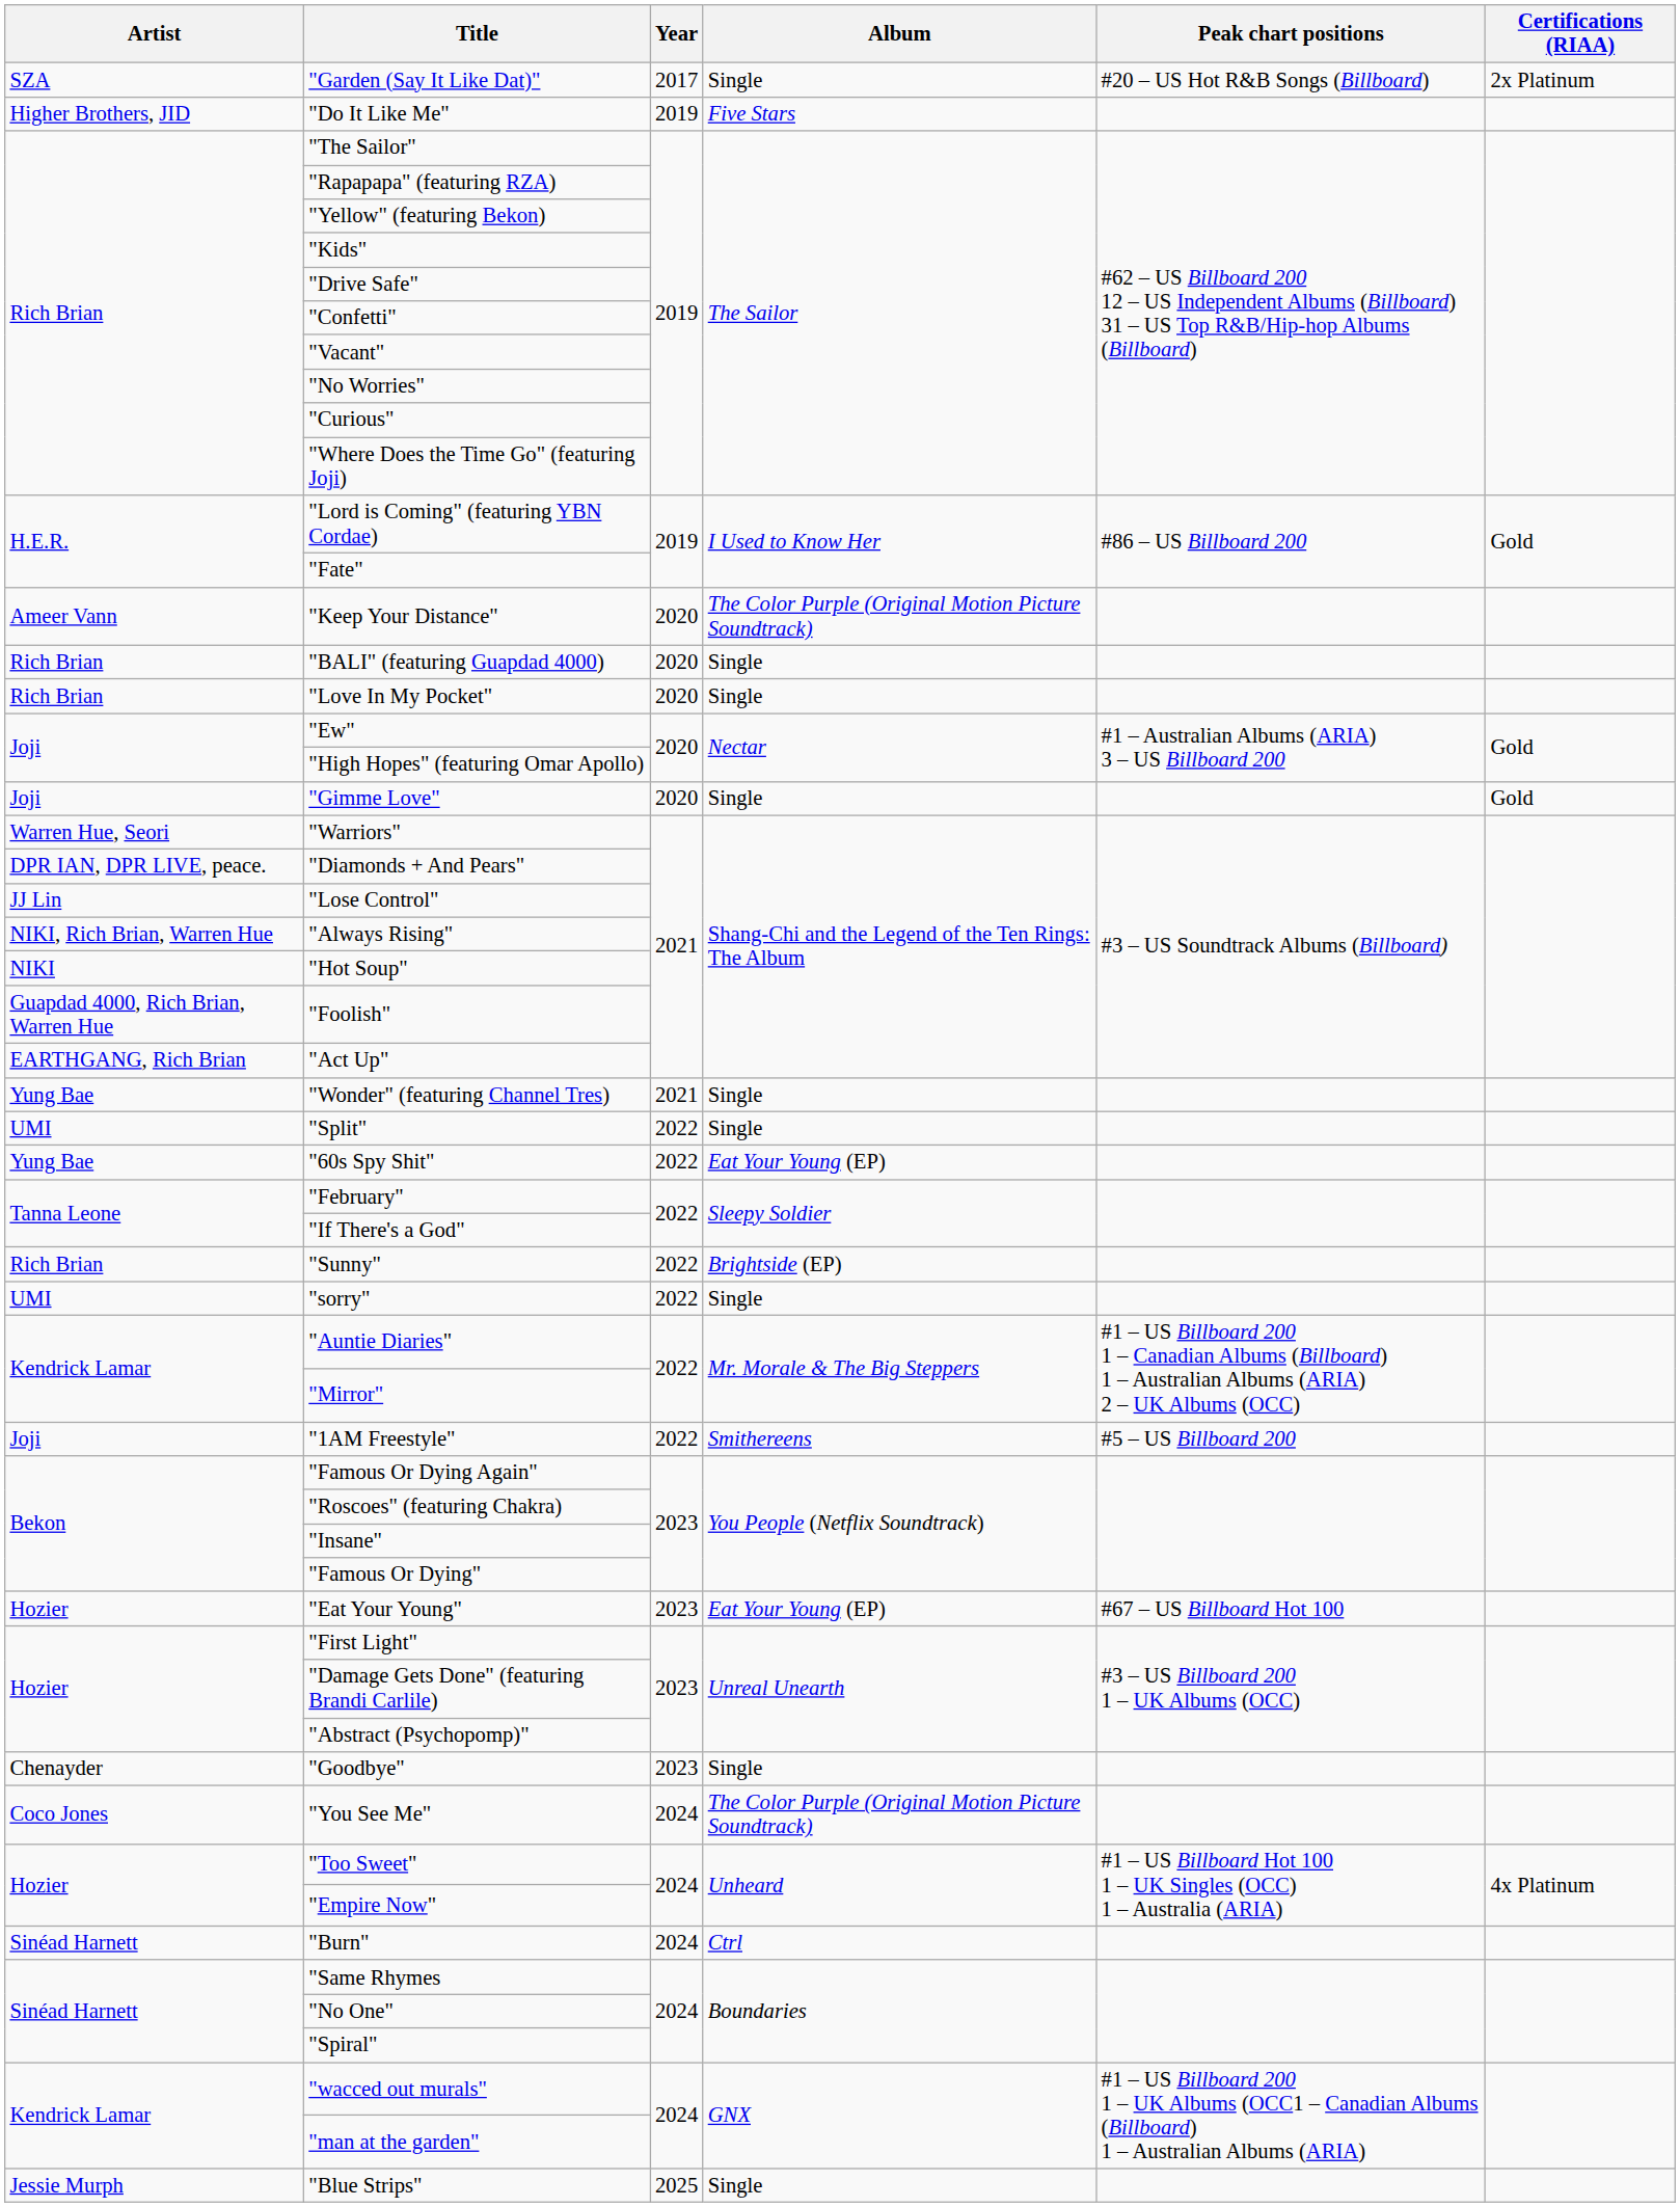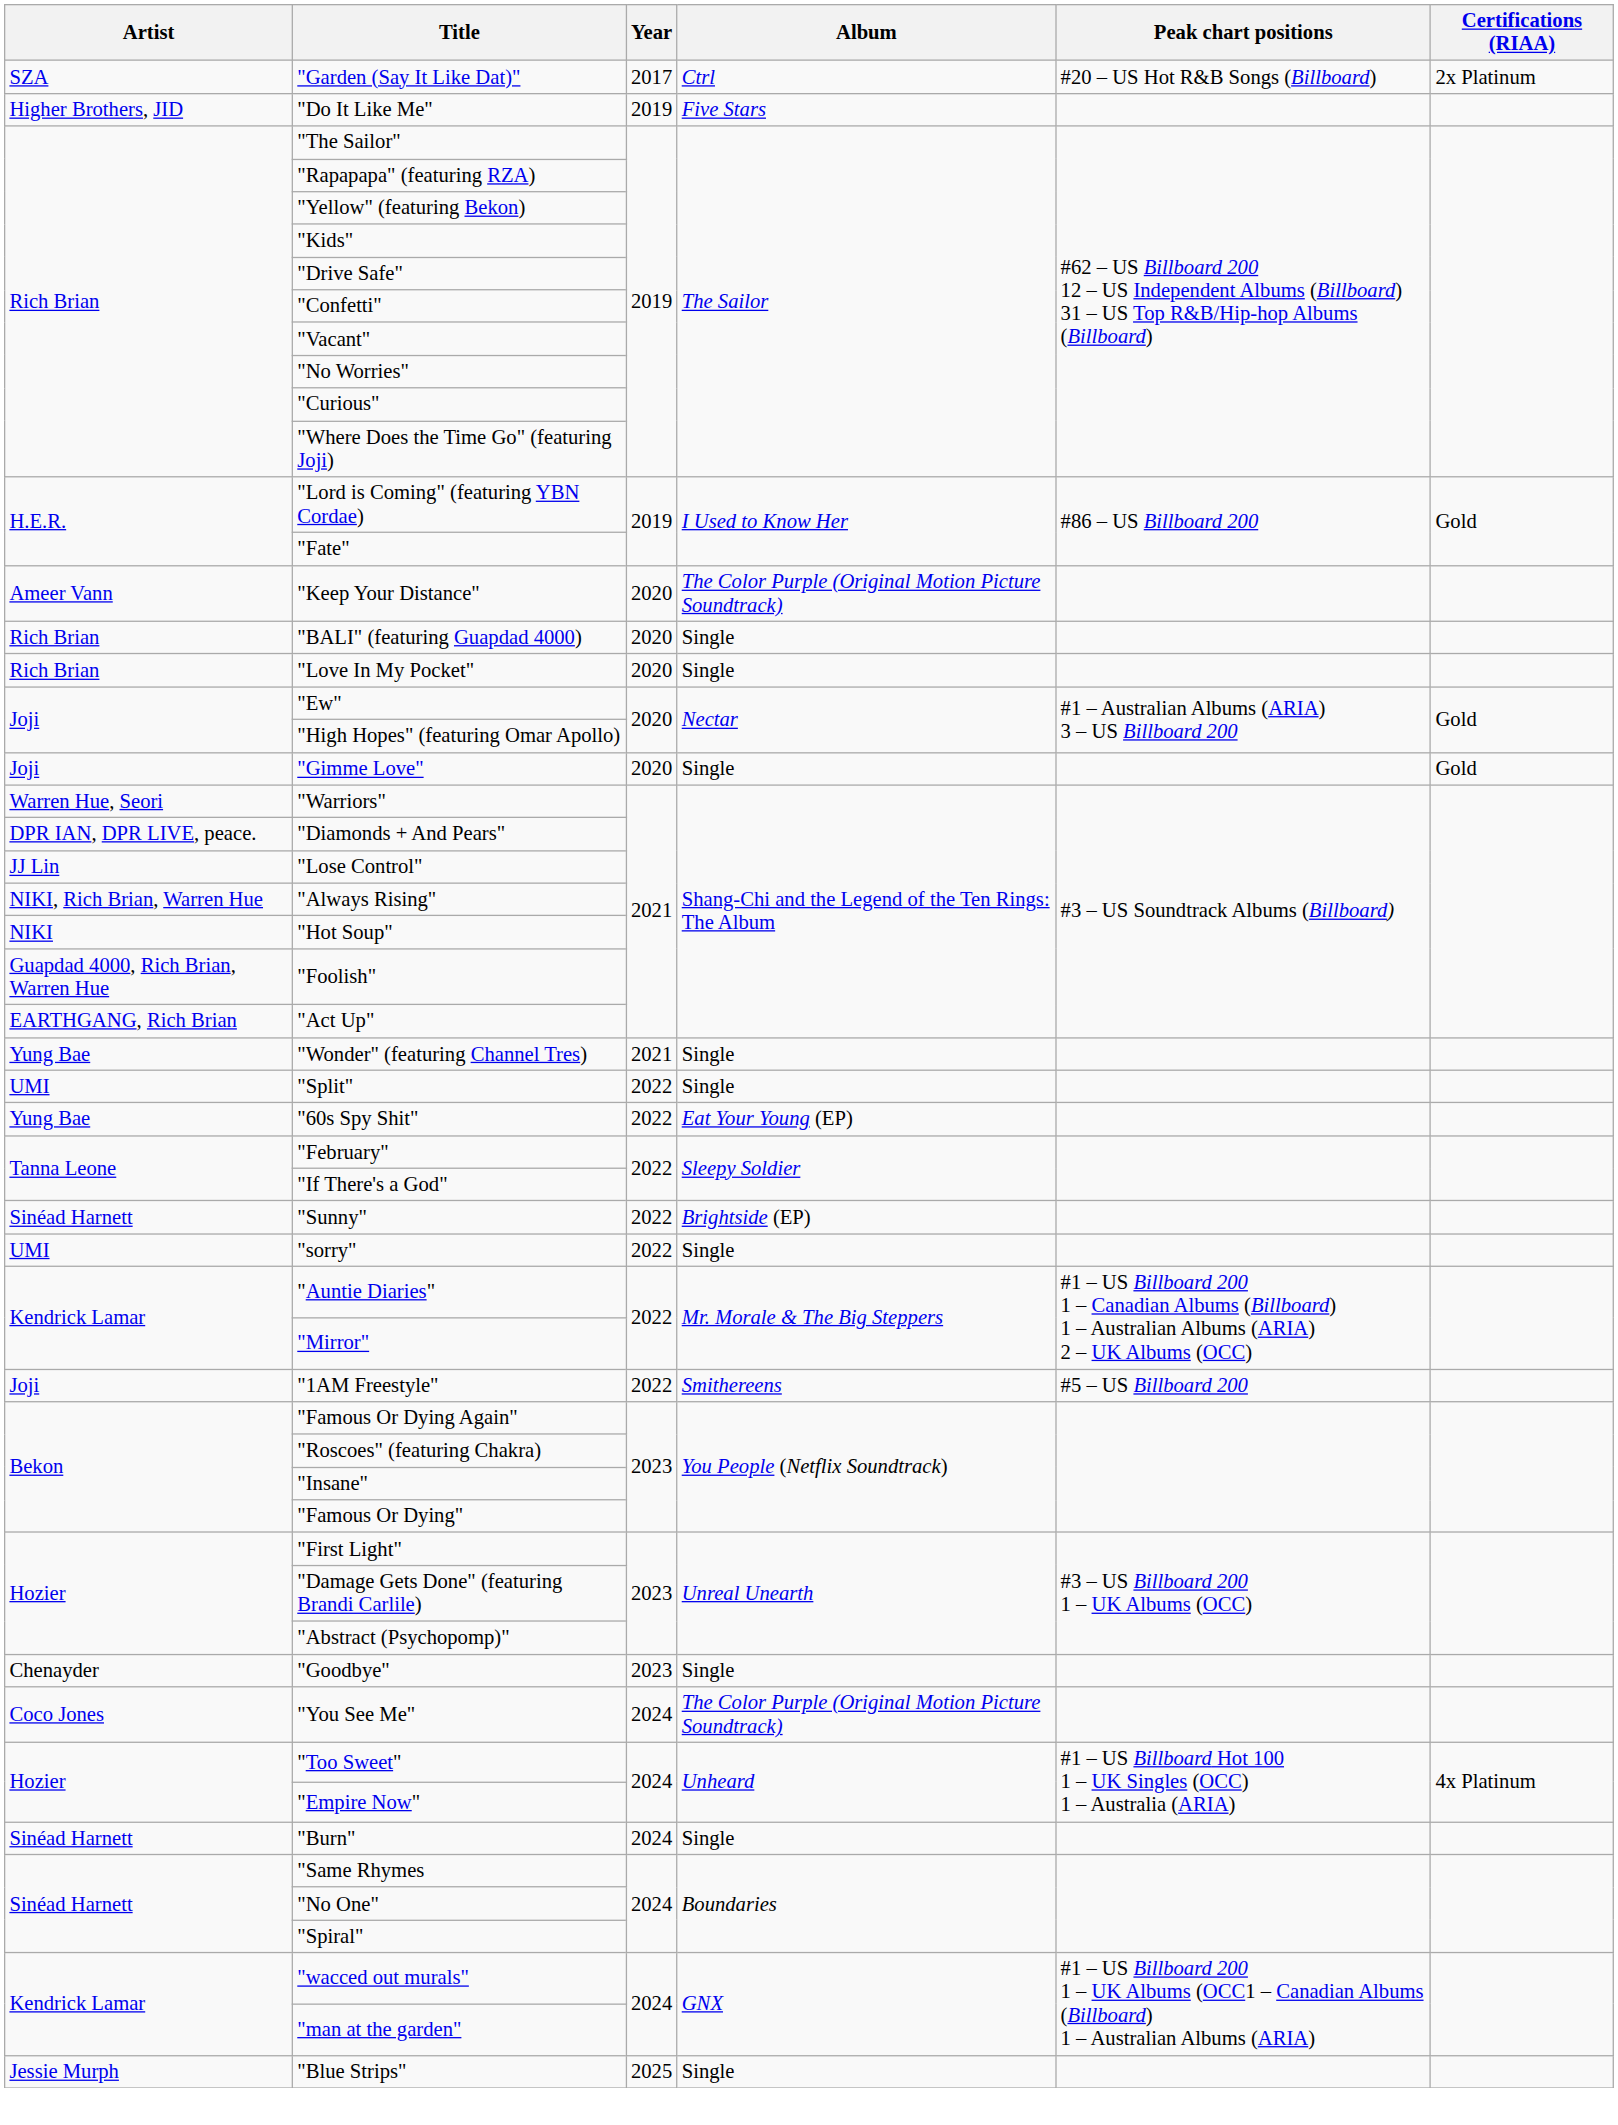"Garden (Say It Like Dat)" | Album: Single -> Ctrl
"Sunny" | Artist: Rich Brian -> Sinéad Harnett
- row: Hozier | "Eat Your Young" | 2023 | Eat Your Young (EP) | #67 – US Billboard Hot 100
"Burn" | Album: Ctrl -> Single
